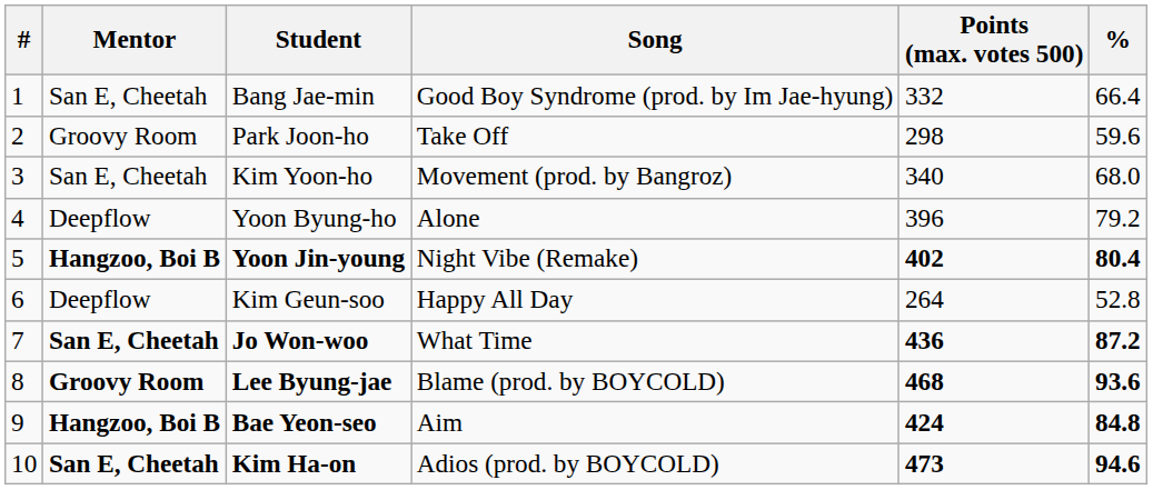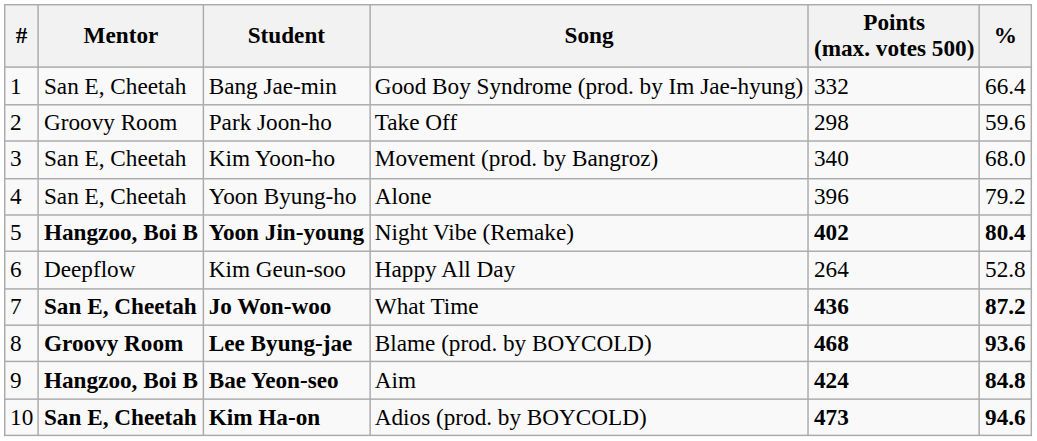Yoon Byung-ho | Mentor: Deepflow -> San E, Cheetah
